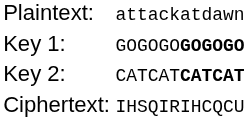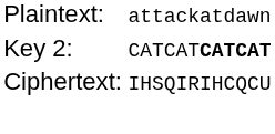- row: Key 1: | GOGOGOGOGOGO
